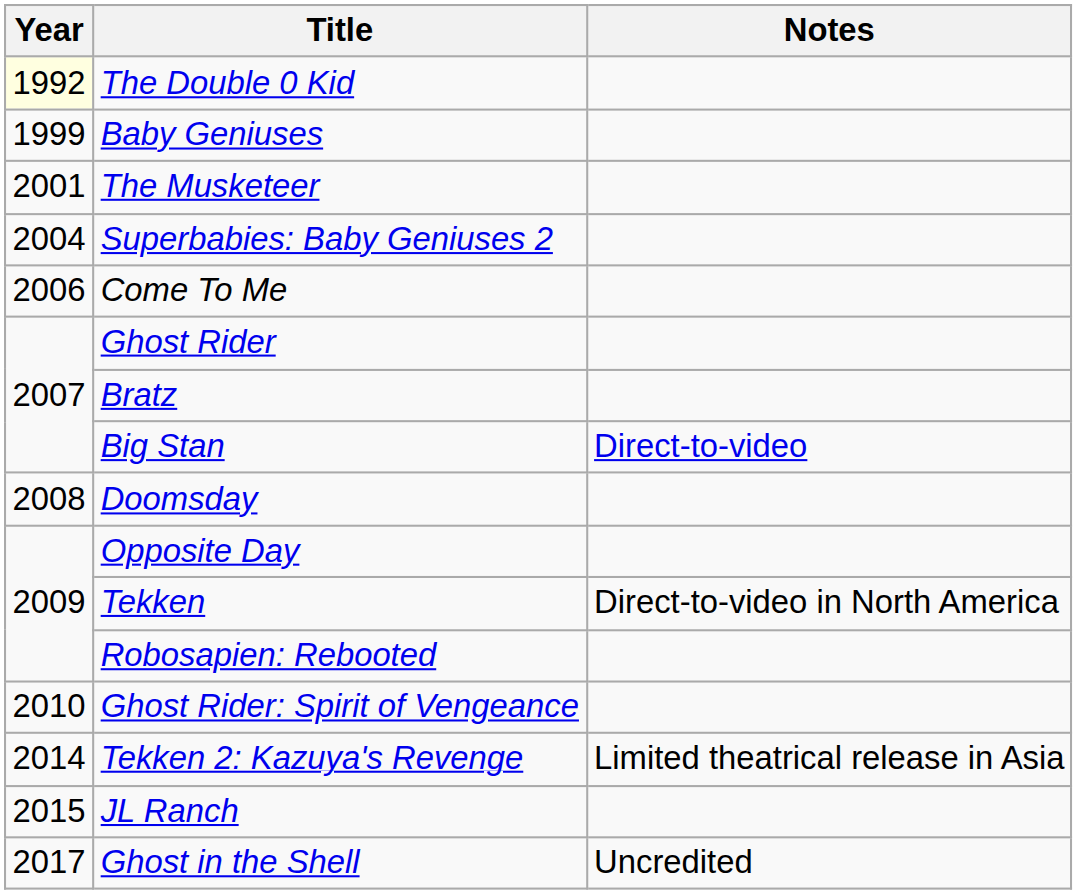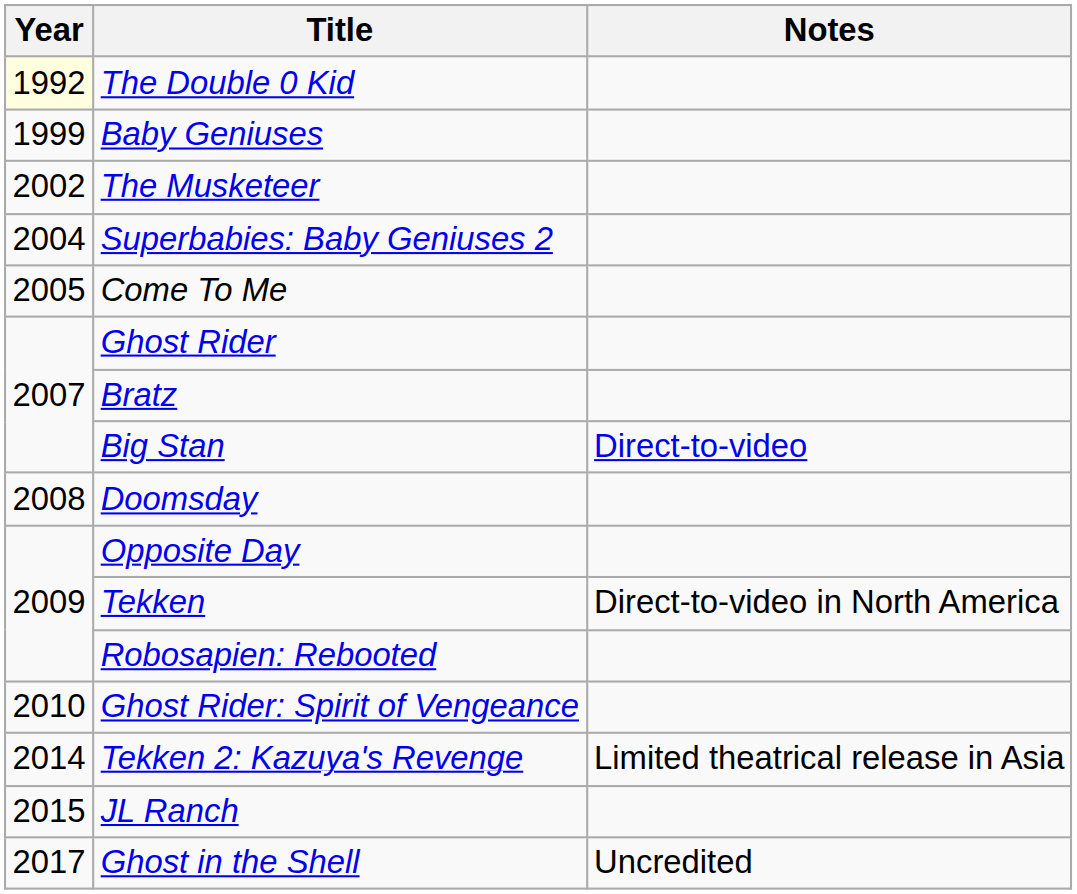The Musketeer | Year: 2001 -> 2002
Come To Me | Year: 2006 -> 2005
